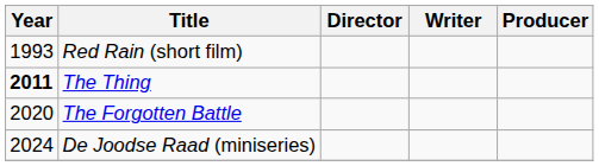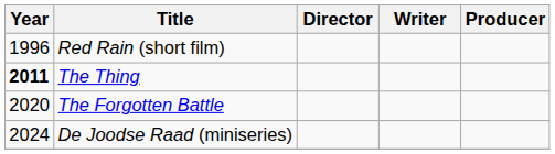Red Rain (short film) | Year: 1993 -> 1996
